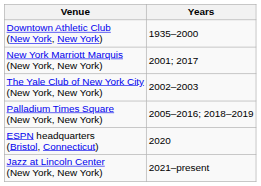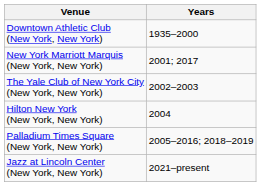+ row: Hilton New York (New York, New York) | 2004
- row: ESPN headquarters (Bristol, Connecticut) | 2020
